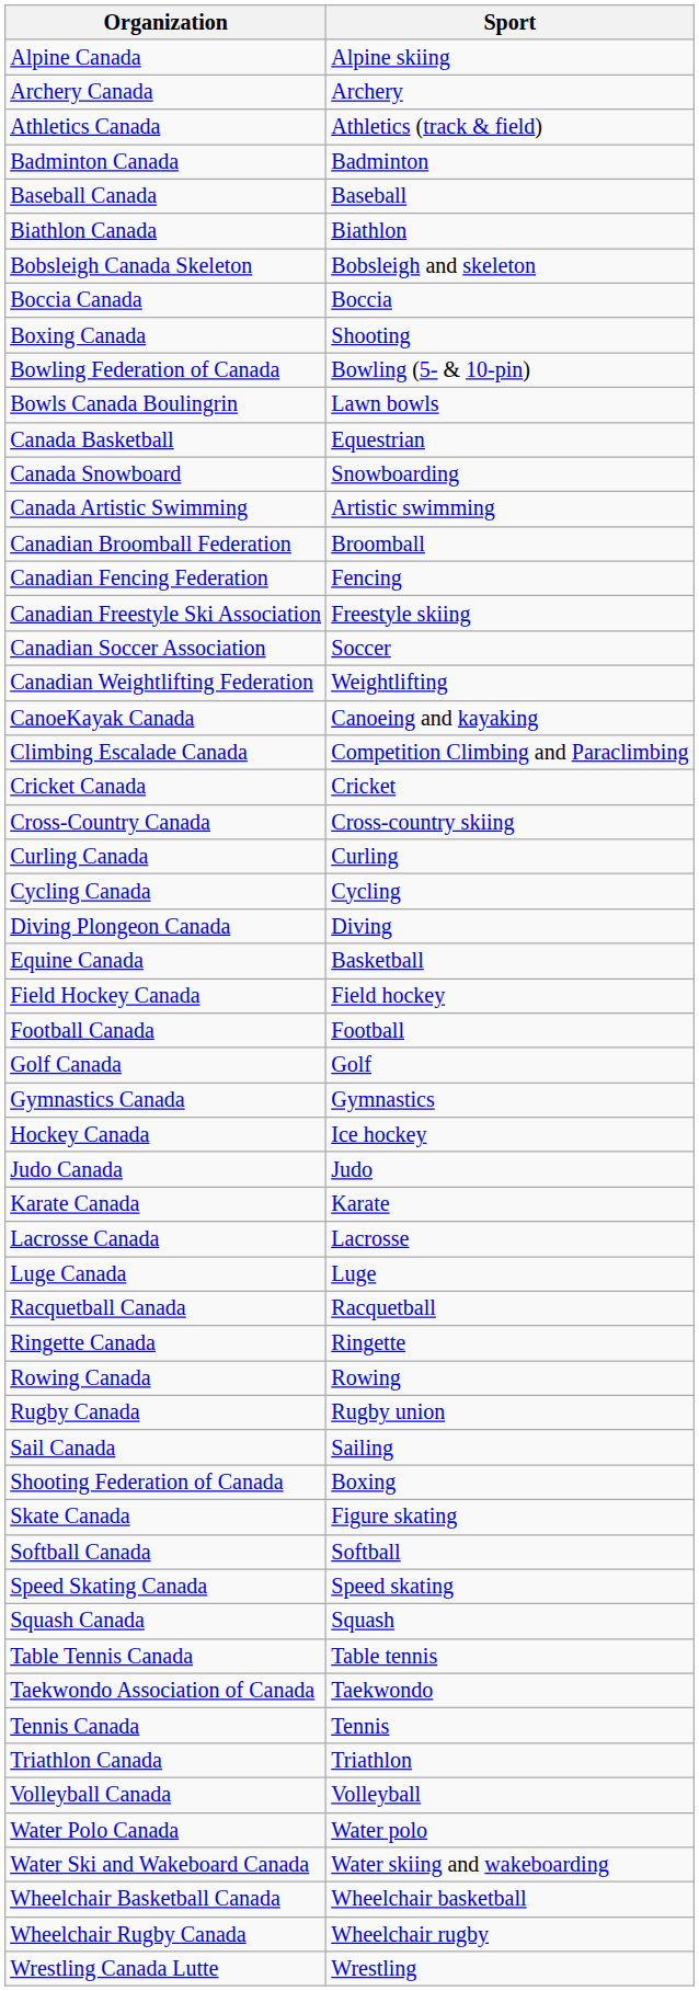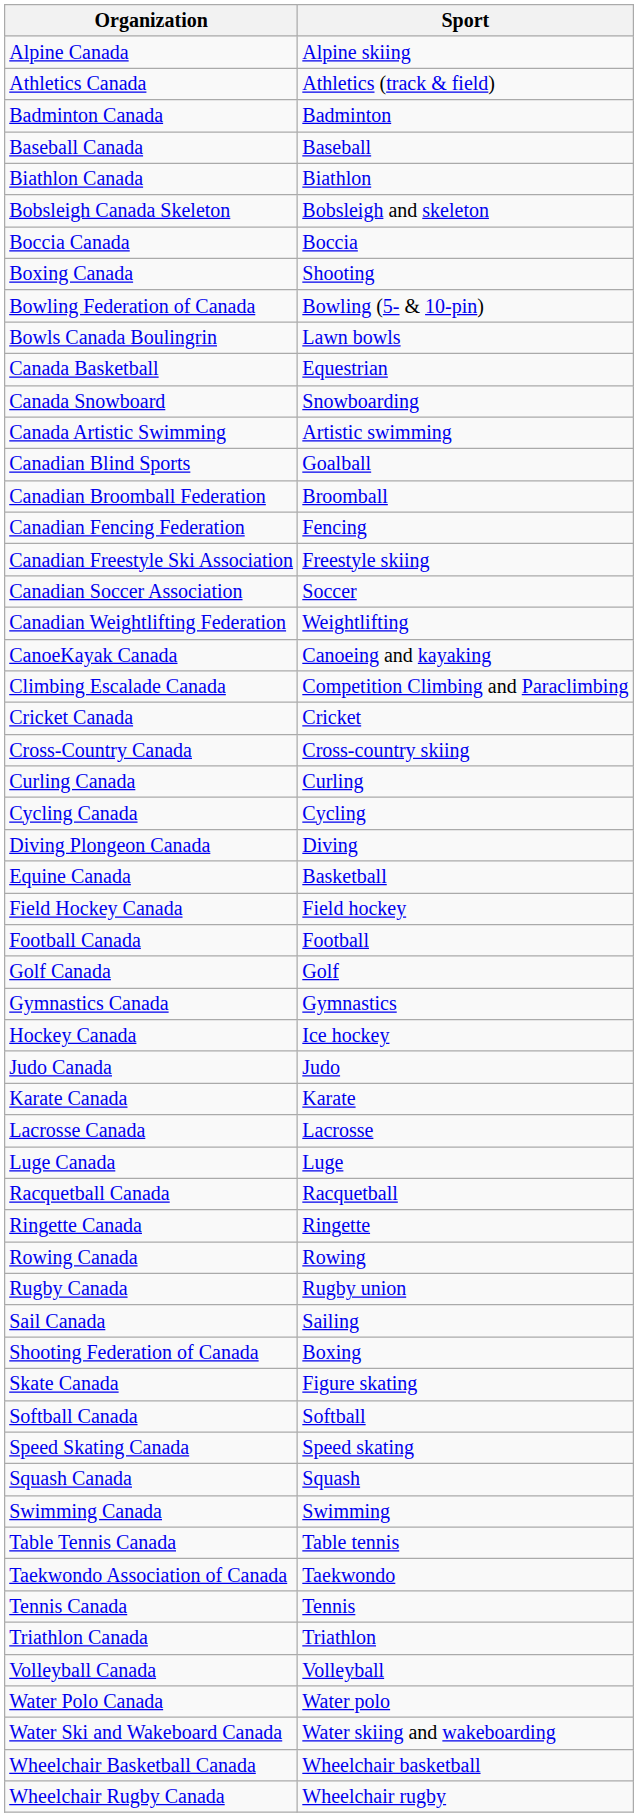- row: Archery Canada | Archery
+ row: Canadian Blind Sports | Goalball
+ row: Swimming Canada | Swimming
- row: Wrestling Canada Lutte | Wrestling
